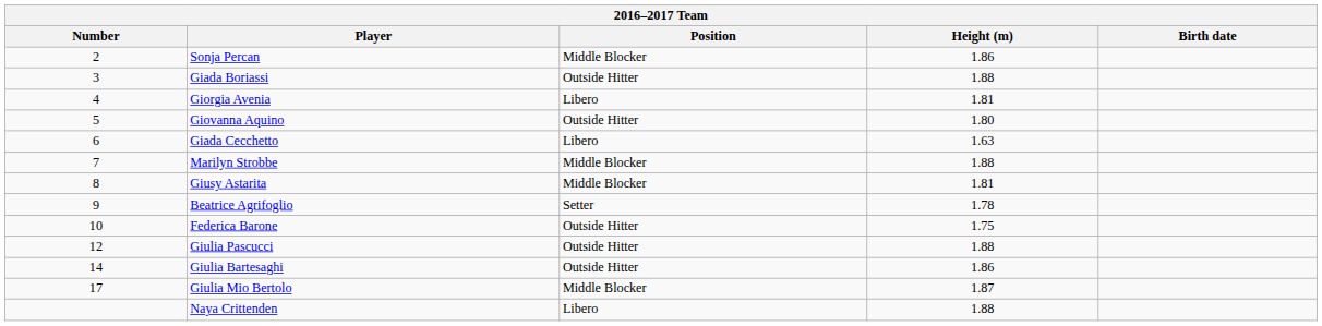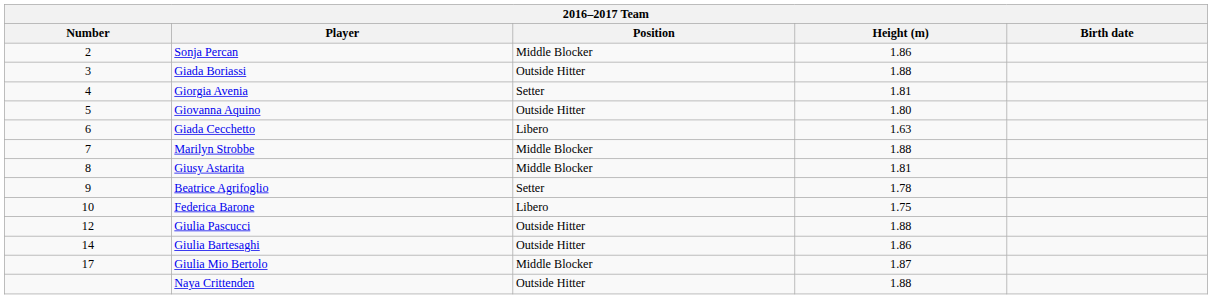Giorgia Avenia | Position: Libero -> Setter
Federica Barone | Position: Outside Hitter -> Libero
Naya Crittenden | Position: Libero -> Outside Hitter
